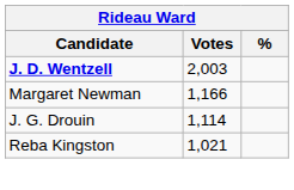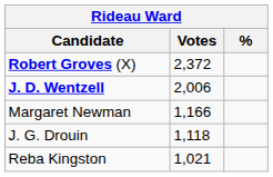+ row: Robert Groves (X) | 2,372
J. D. Wentzell | Votes: 2,003 -> 2,006
J. G. Drouin | Votes: 1,114 -> 1,118
